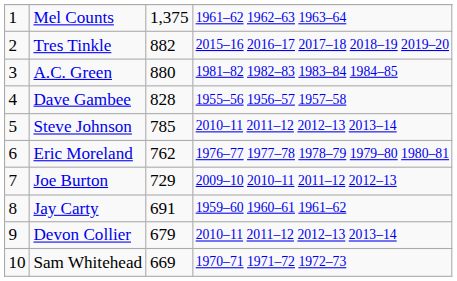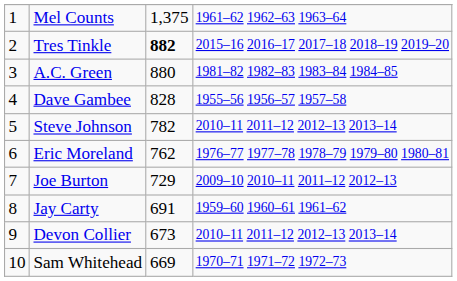Tres Tinkle | column 3: normal -> bold
Steve Johnson | column 3: 785 -> 782
Devon Collier | column 3: 679 -> 673
